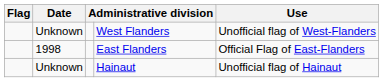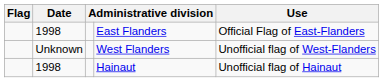rows swapped: West Flanders <-> East Flanders
Hainaut | Date: Unknown -> 1998
